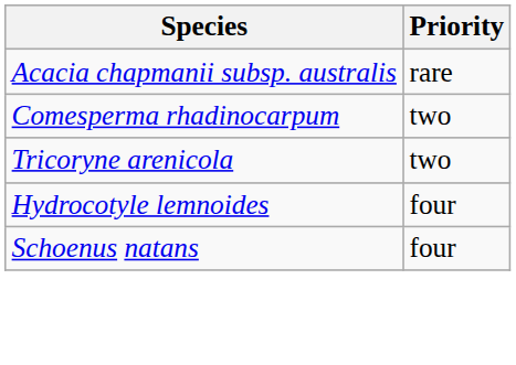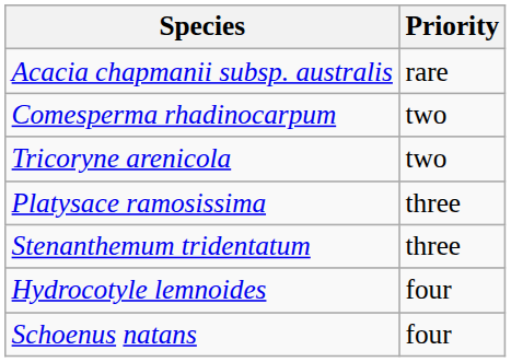+ row: Platysace ramosissima | three
+ row: Stenanthemum tridentatum | three
